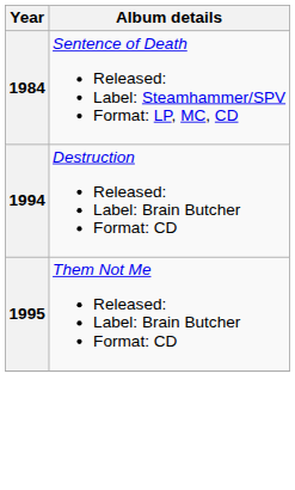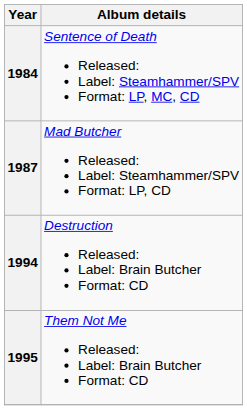+ row: 1987 | Mad Butcher Released: Label: Steamhammer/SPV Format: LP, CD
